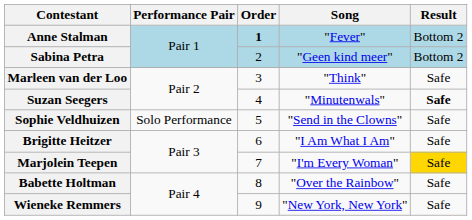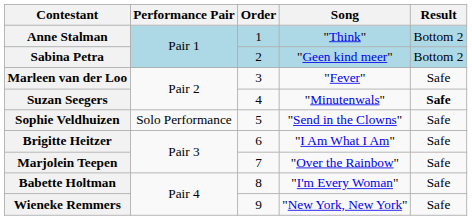Anne Stalman | Order: bold -> normal
Anne Stalman | Song: "Fever" -> "Think"
Marleen van der Loo | Song: "Think" -> "Fever"
Marjolein Teepen | Song: "I'm Every Woman" -> "Over the Rainbow"
Marjolein Teepen | Result: gold background -> no background
Babette Holtman | Song: "Over the Rainbow" -> "I'm Every Woman"
